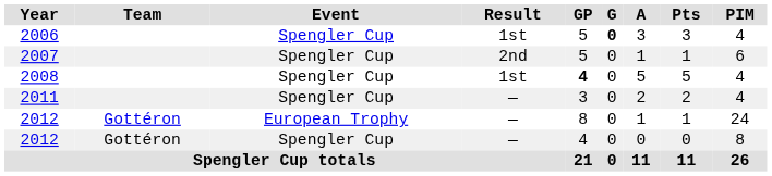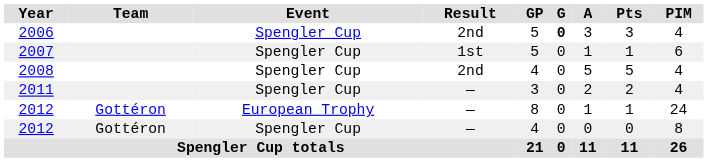2006 | Result: 1st -> 2nd
2007 | Result: 2nd -> 1st
2008 | Result: 1st -> 2nd
2008 | GP: bold -> normal
